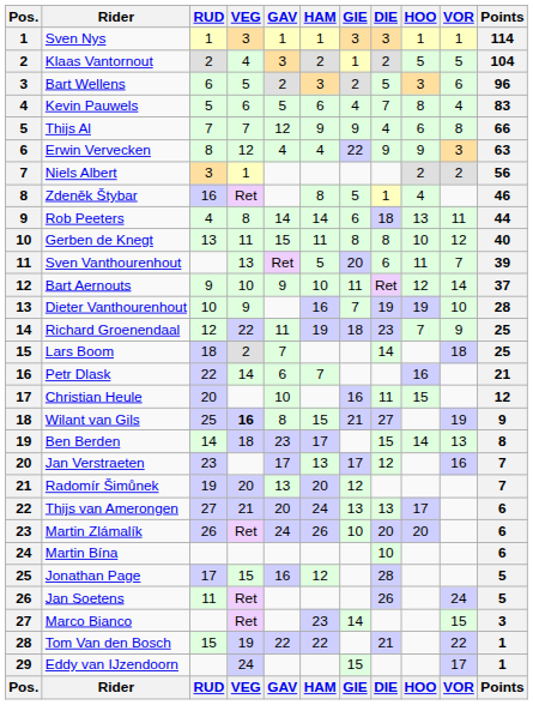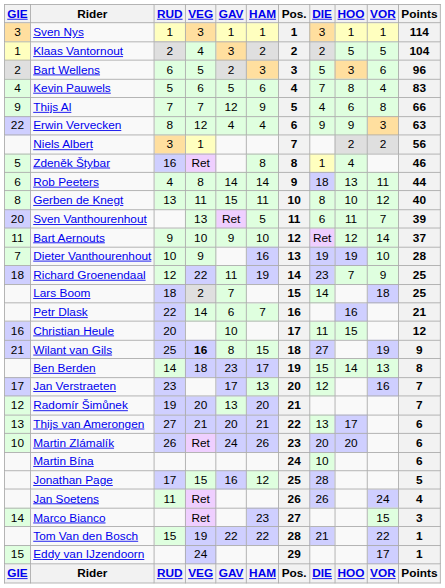columns swapped: Pos. <-> GIE
Thijs van Amerongen | HAM: 24 -> 21
Jan Soetens | Points: 5 -> 4
